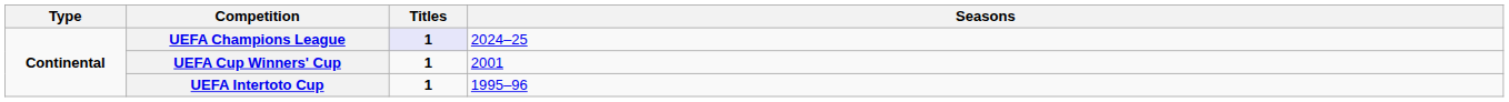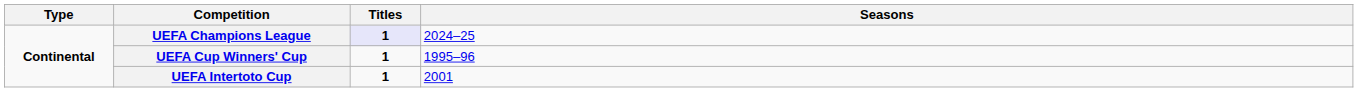UEFA Cup Winners' Cup | Seasons: 2001 -> 1995–96
UEFA Intertoto Cup | Seasons: 1995–96 -> 2001
